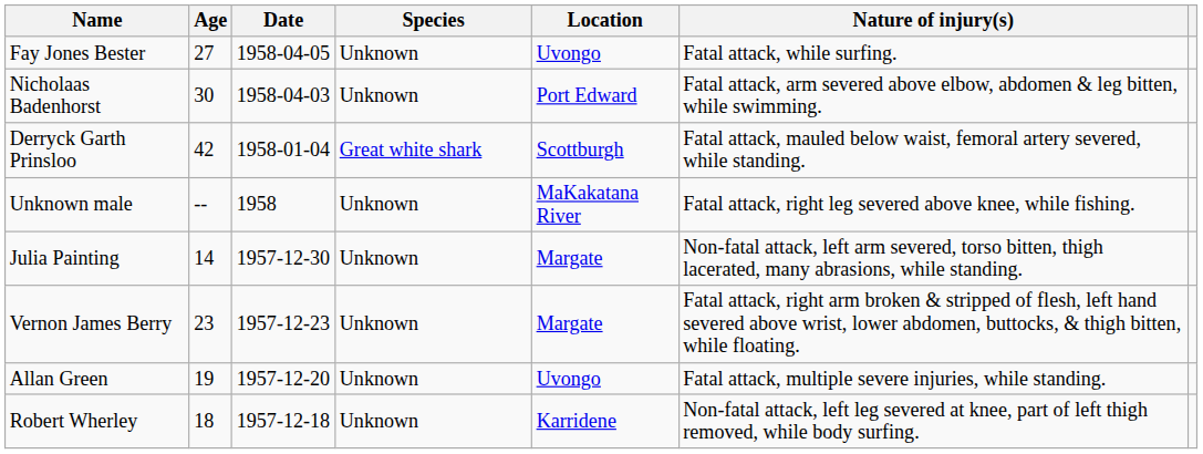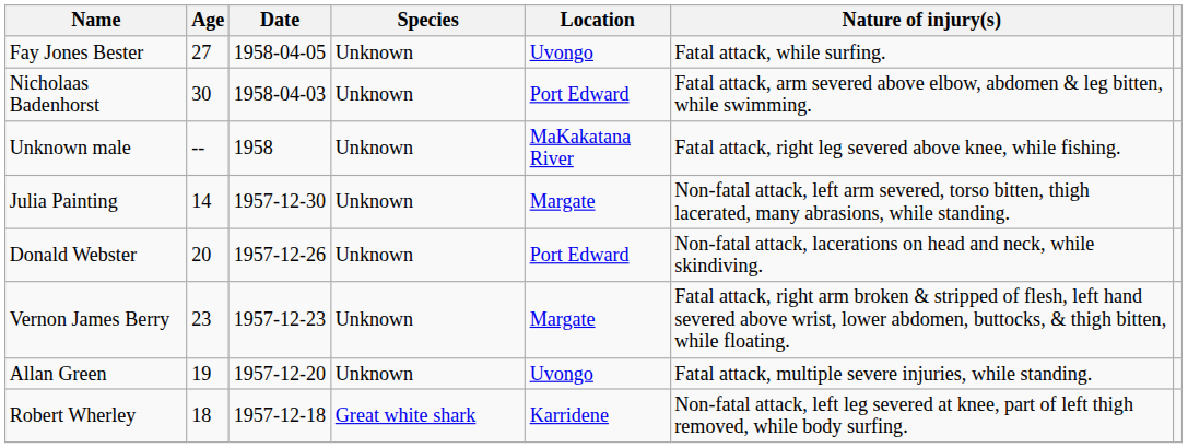- row: Derryck Garth Prinsloo | 42 | 1958-01-04 | Great white shark | Scottburgh | Fatal attack, mauled below waist, femoral artery severed, while standing.
+ row: Donald Webster | 20 | 1957-12-26 | Unknown | Port Edward | Non-fatal attack, lacerations on head and neck, while skindiving.
Robert Wherley | Species: Unknown -> Great white shark
